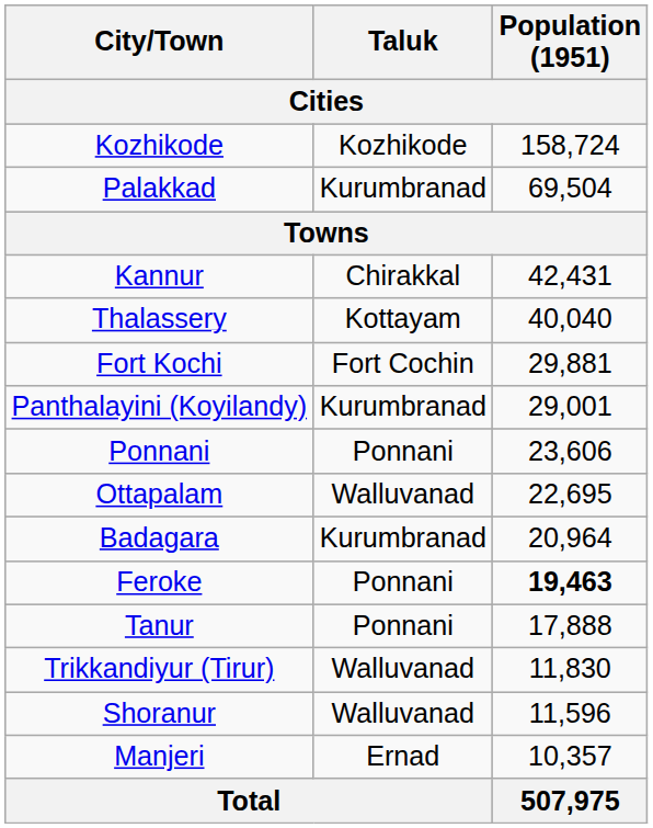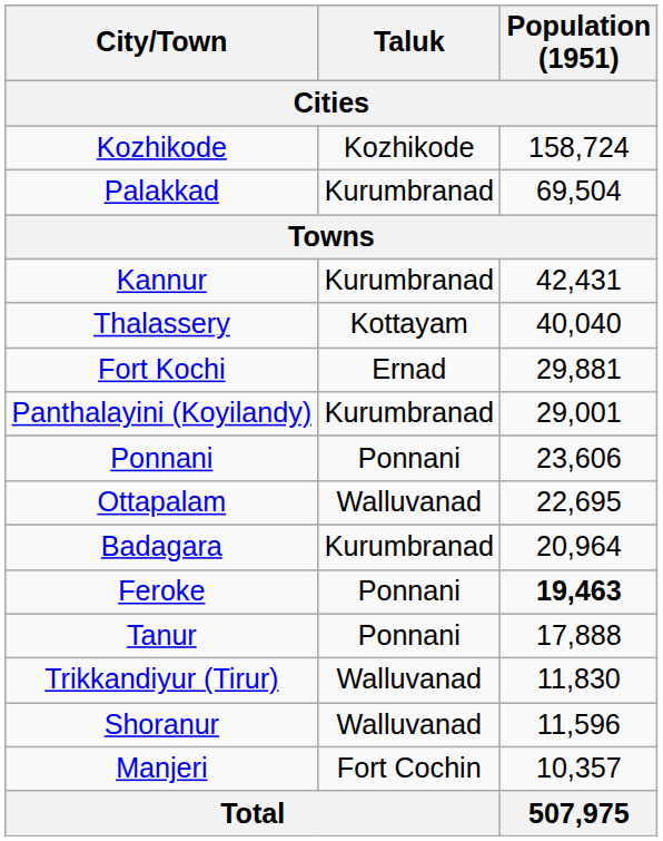Kannur | Taluk: Chirakkal -> Kurumbranad
Fort Kochi | Taluk: Fort Cochin -> Ernad
Manjeri | Taluk: Ernad -> Fort Cochin
